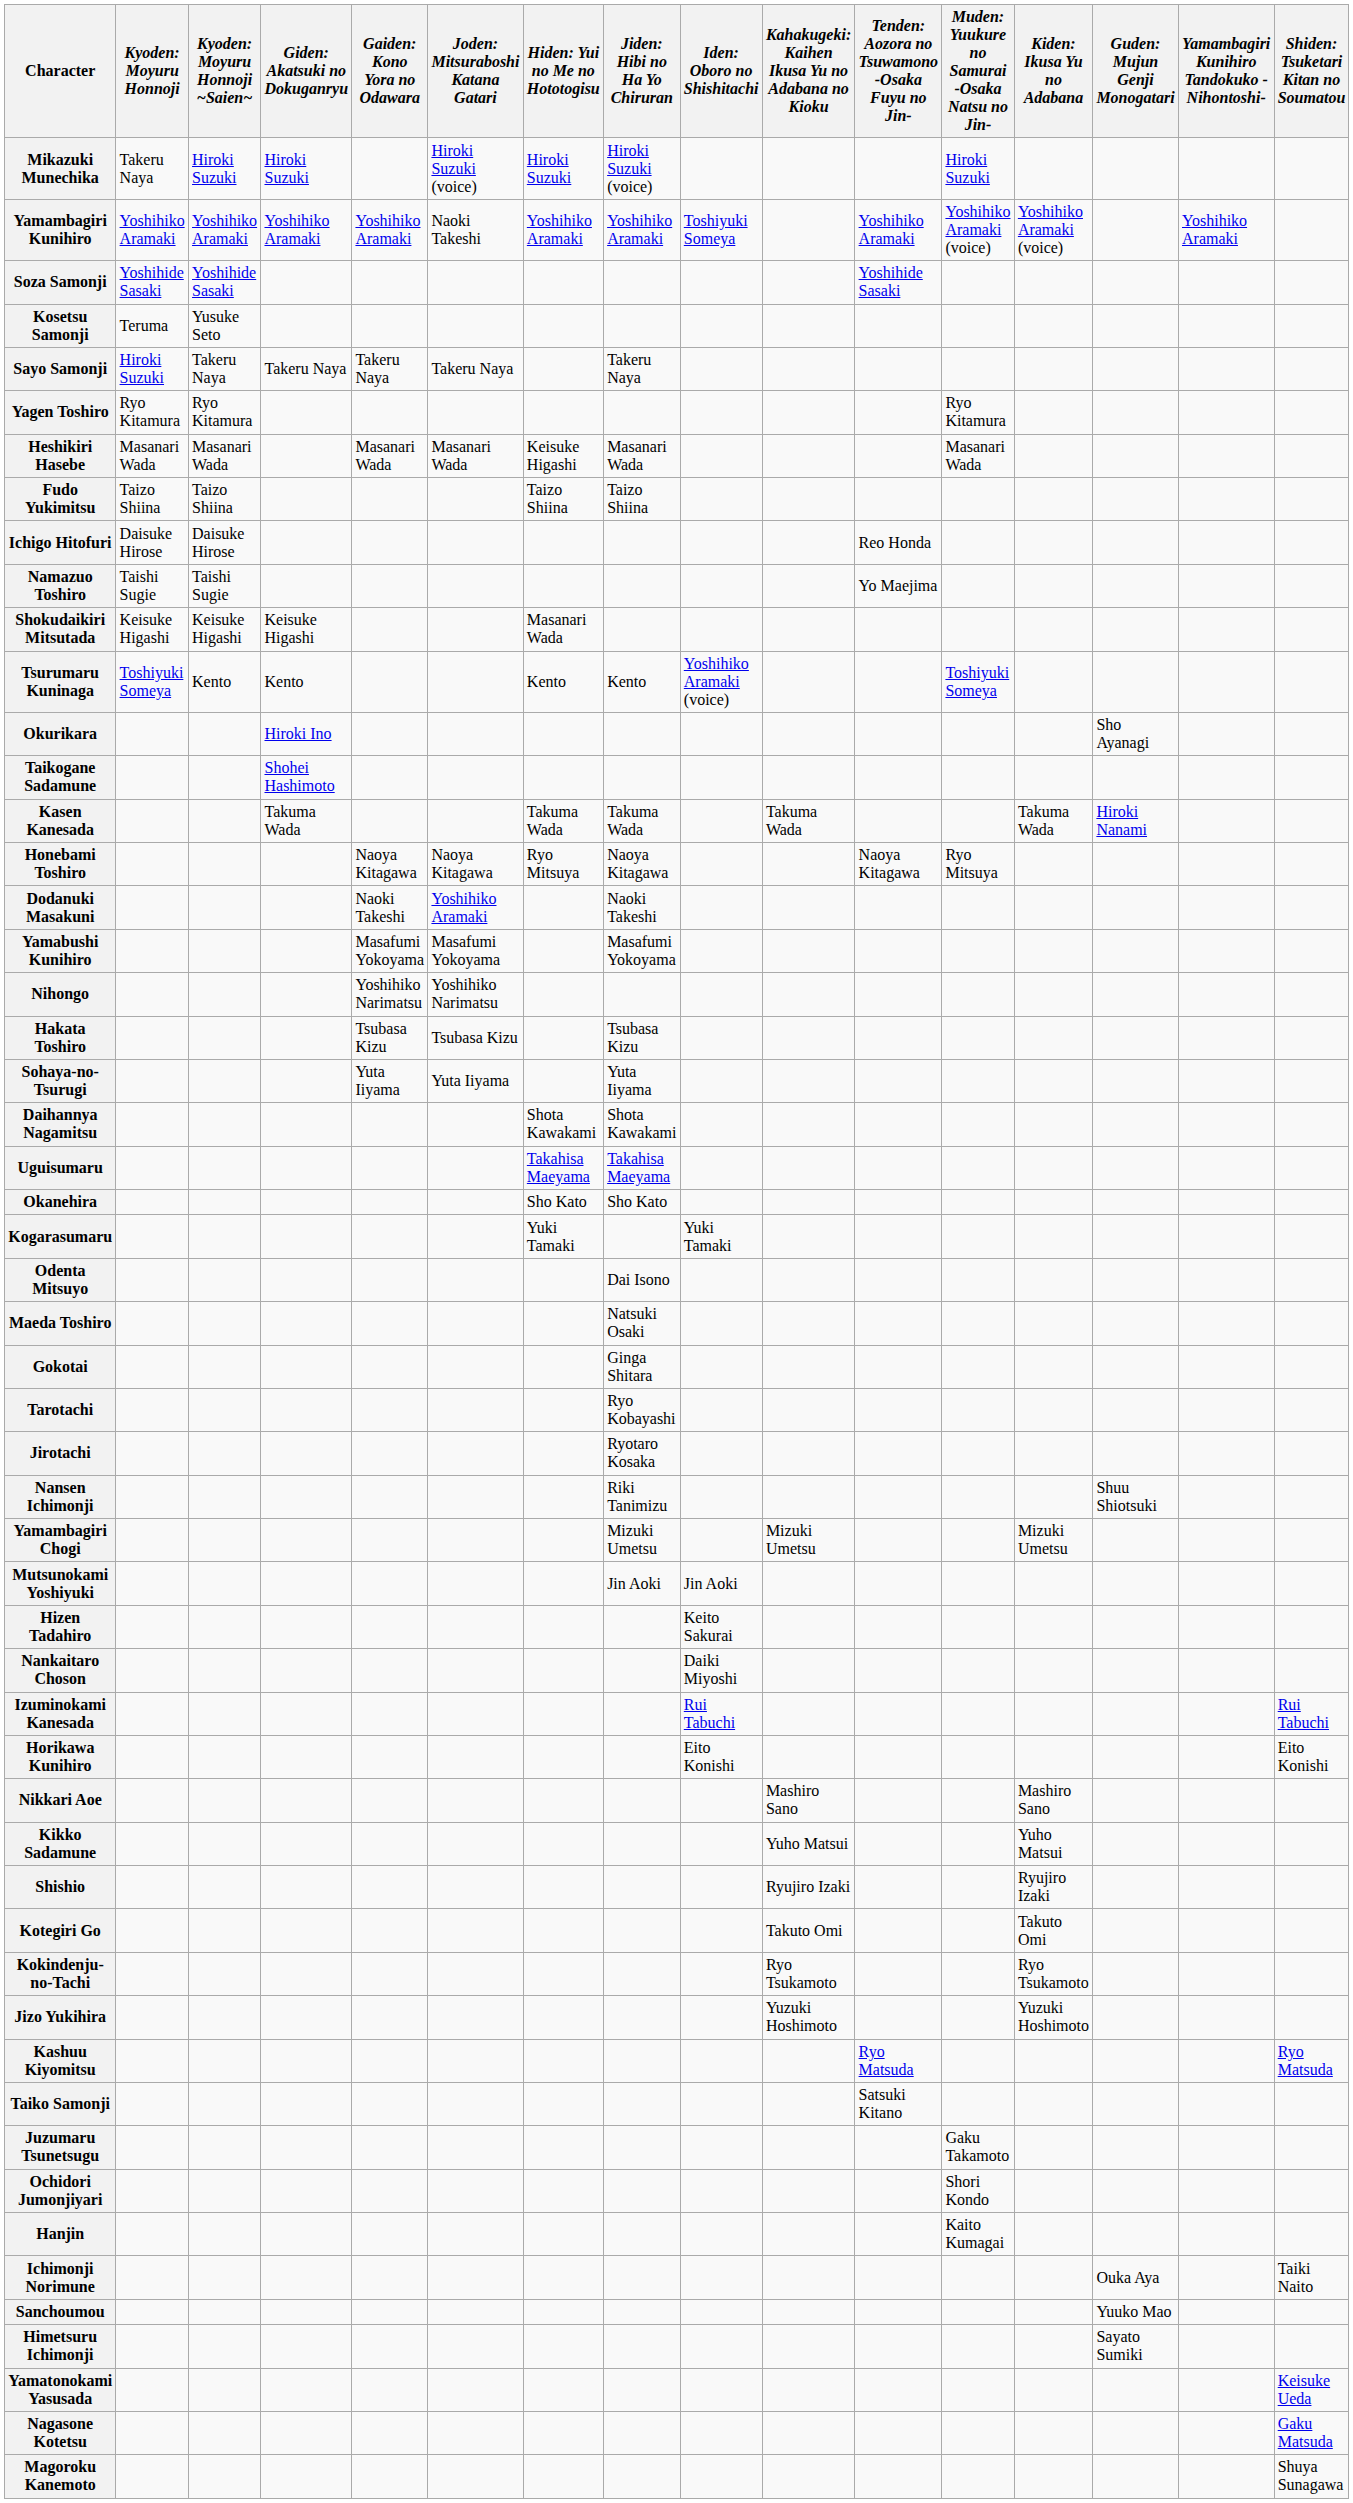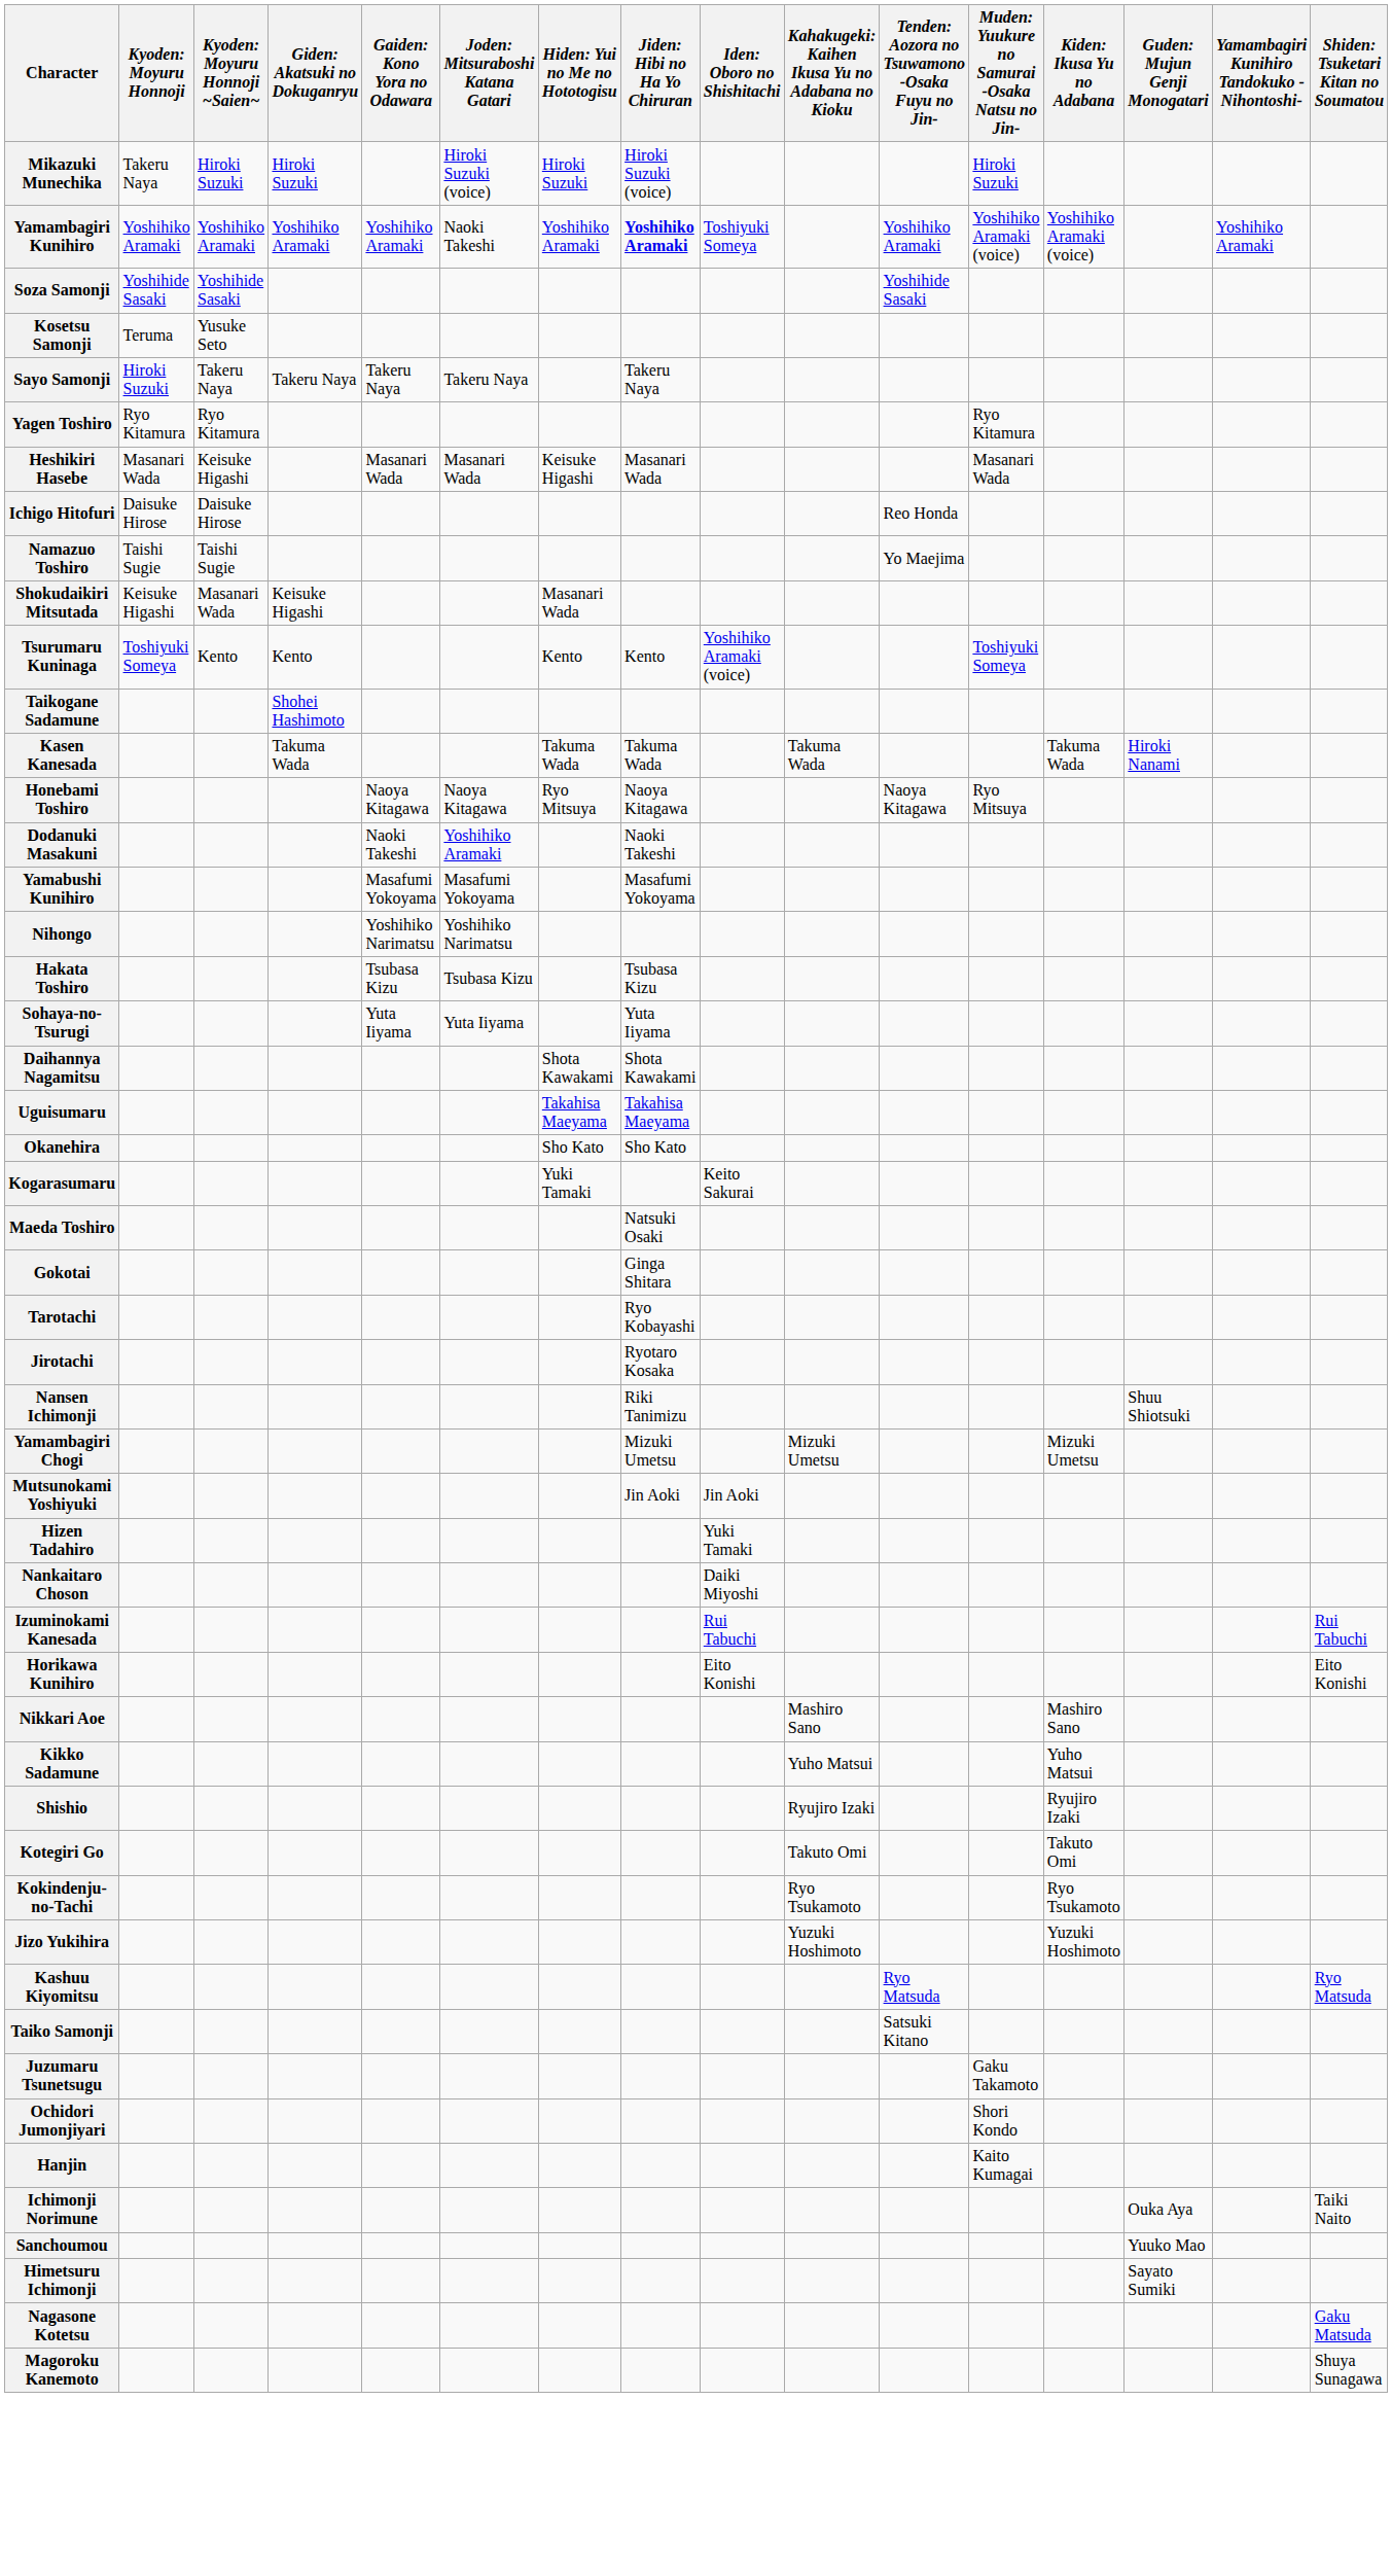Yamambagiri Kunihiro | column 8: normal -> bold
Heshikiri Hasebe | column 3: Masanari Wada -> Keisuke Higashi
- row: Fudo Yukimitsu | Taizo Shiina | Taizo Shiina | Taizo Shiina | Taizo Shiina
Shokudaikiri Mitsutada | column 3: Keisuke Higashi -> Masanari Wada
- row: Okurikara | Hiroki Ino | Sho Ayanagi
Kogarasumaru | column 9: Yuki Tamaki -> Keito Sakurai
- row: Odenta Mitsuyo | Dai Isono
Hizen Tadahiro | column 9: Keito Sakurai -> Yuki Tamaki
- row: Yamatonokami Yasusada | Keisuke Ueda
